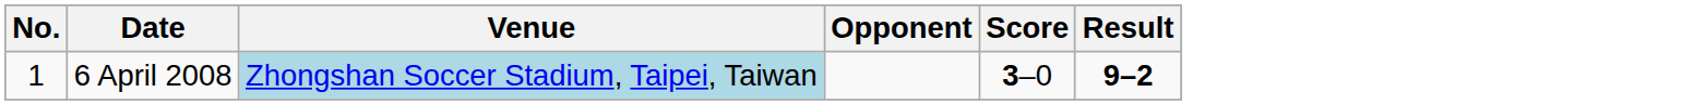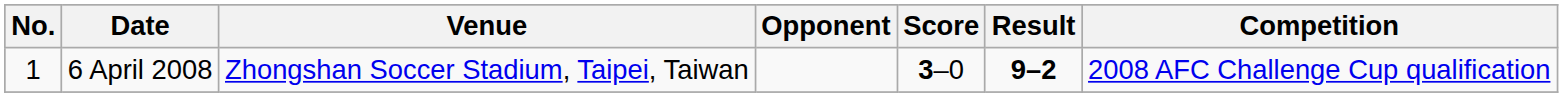+ column: Competition | 2008 AFC Challenge Cup qualification
6 April 2008 | Venue: lightblue background -> no background
